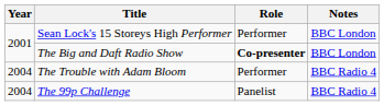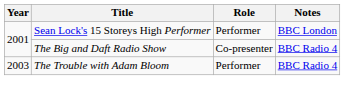The Big and Daft Radio Show | Role: bold -> normal
The Big and Daft Radio Show | Notes: BBC London -> BBC Radio 4
The Trouble with Adam Bloom | Year: 2004 -> 2003
- row: 2004 | The 99p Challenge | Panelist | BBC Radio 4
